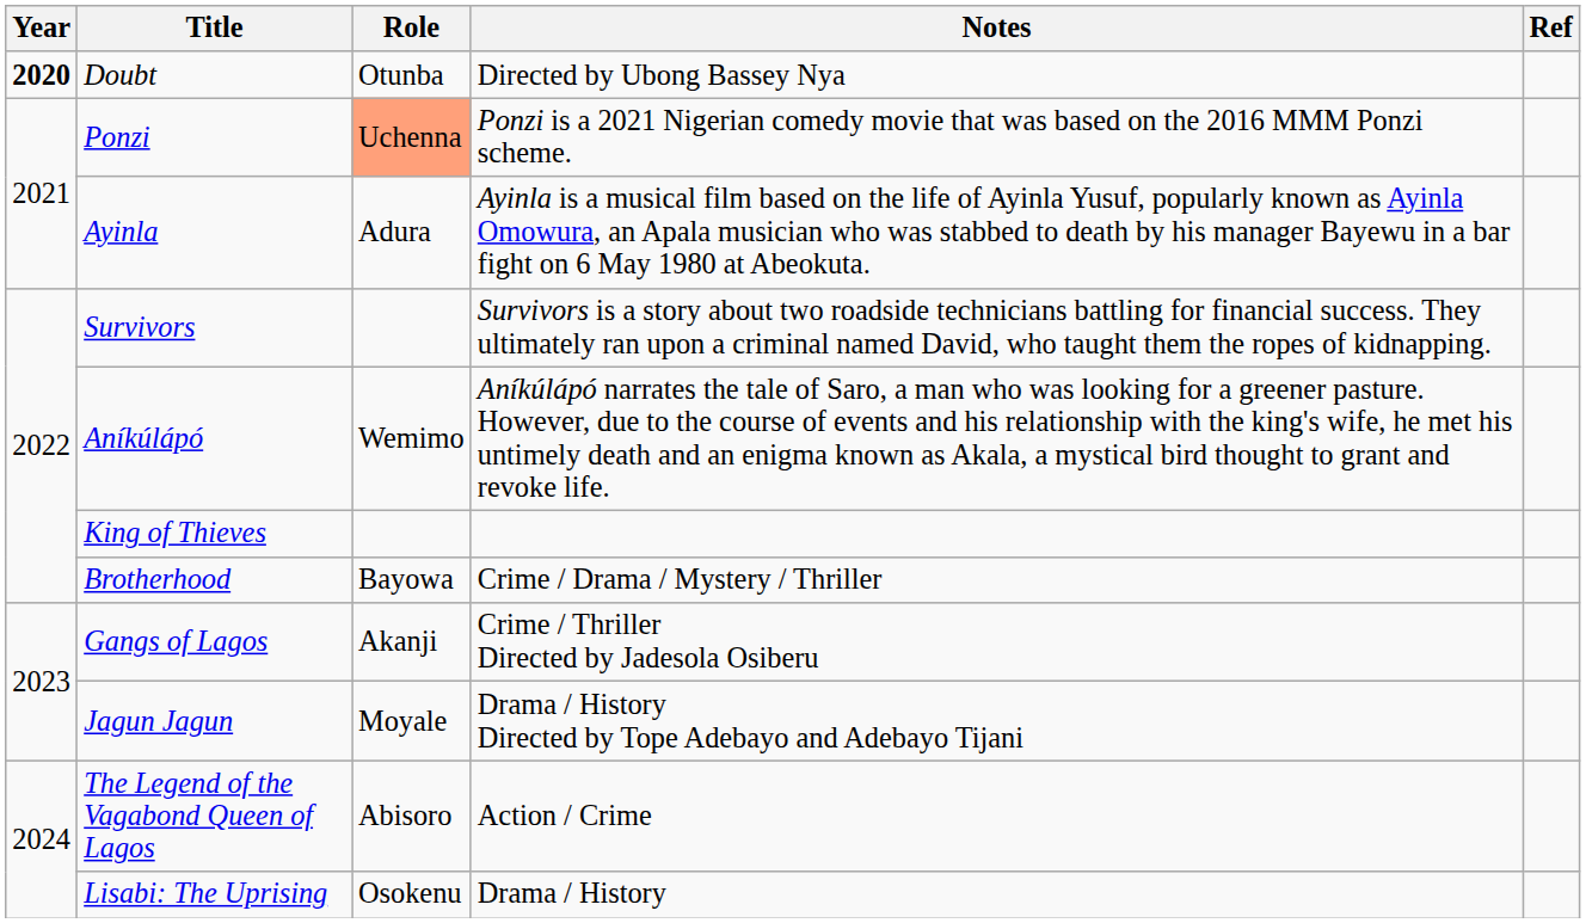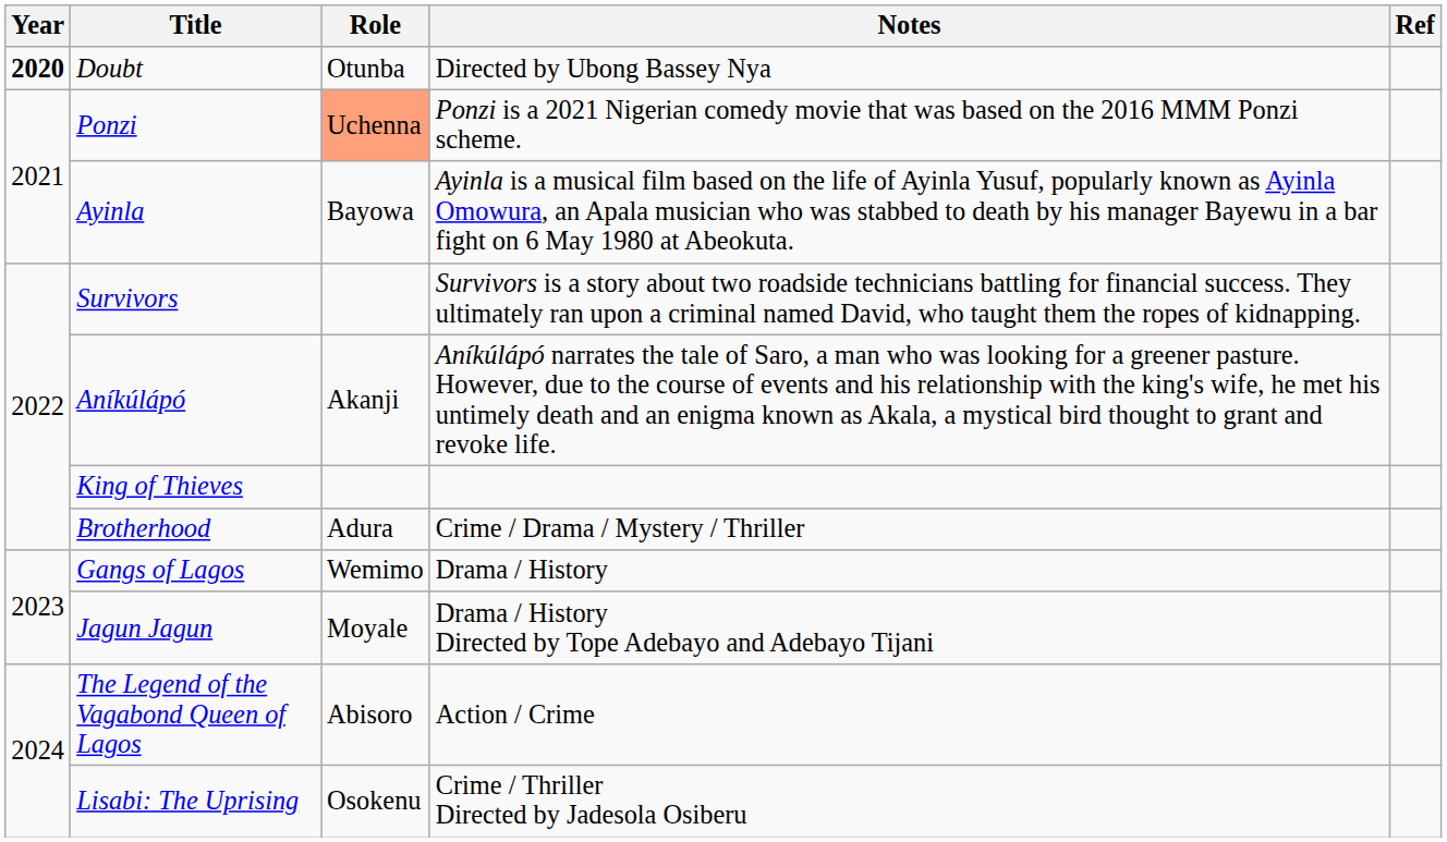Ayinla | Role: Adura -> Bayowa
Aníkúlápó | Role: Wemimo -> Akanji
Brotherhood | Role: Bayowa -> Adura
Gangs of Lagos | Role: Akanji -> Wemimo
Gangs of Lagos | Notes: Crime / Thriller Directed by Jadesola Osiberu -> Drama / History
Lisabi: The Uprising | Notes: Drama / History -> Crime / Thriller Directed by Jadesola Osiberu
